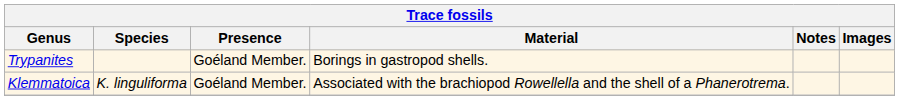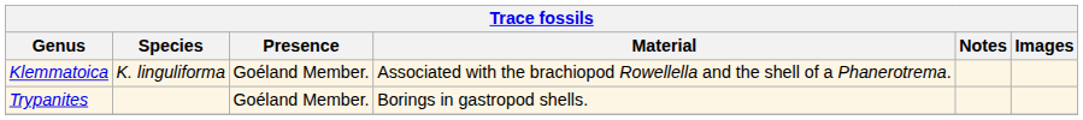rows swapped: Klemmatoica <-> Trypanites
